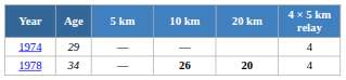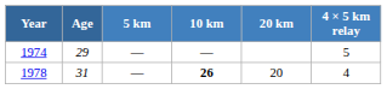1974 | 4 × 5 km relay: 4 -> 5
1978 | Age: 34 -> 31
1978 | 20 km: bold -> normal
